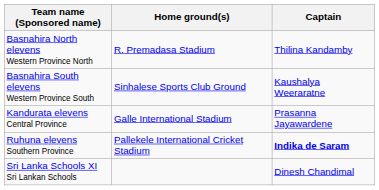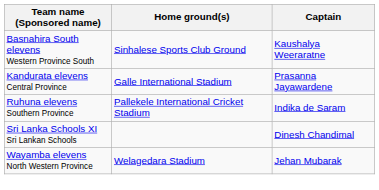- row: Basnahira North elevens Western Province North | R. Premadasa Stadium | Thilina Kandamby
Ruhuna elevens Southern Province | Captain: bold -> normal
+ row: Wayamba elevens North Western Province | Welagedara Stadium | Jehan Mubarak
